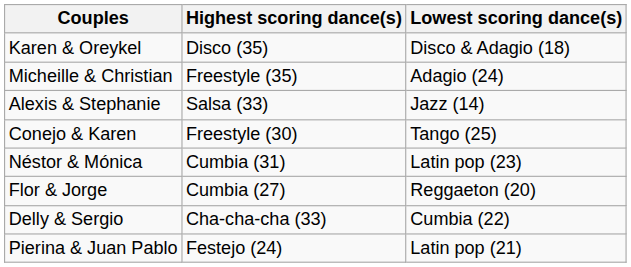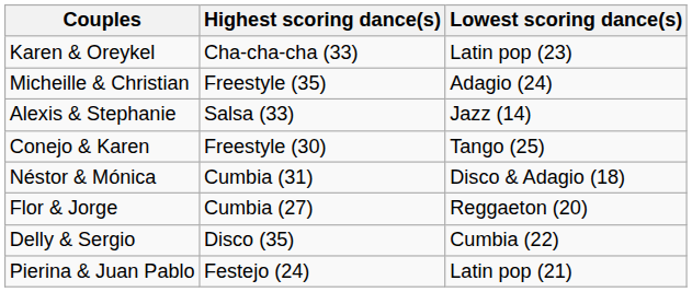Karen & Oreykel | Highest scoring dance(s): Disco (35) -> Cha-cha-cha (33)
Karen & Oreykel | Lowest scoring dance(s): Disco & Adagio (18) -> Latin pop (23)
Néstor & Mónica | Lowest scoring dance(s): Latin pop (23) -> Disco & Adagio (18)
Delly & Sergio | Highest scoring dance(s): Cha-cha-cha (33) -> Disco (35)
